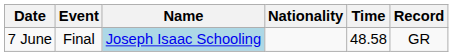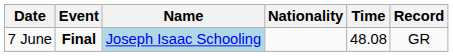7 June | Event: normal -> bold
7 June | Time: 48.58 -> 48.08
